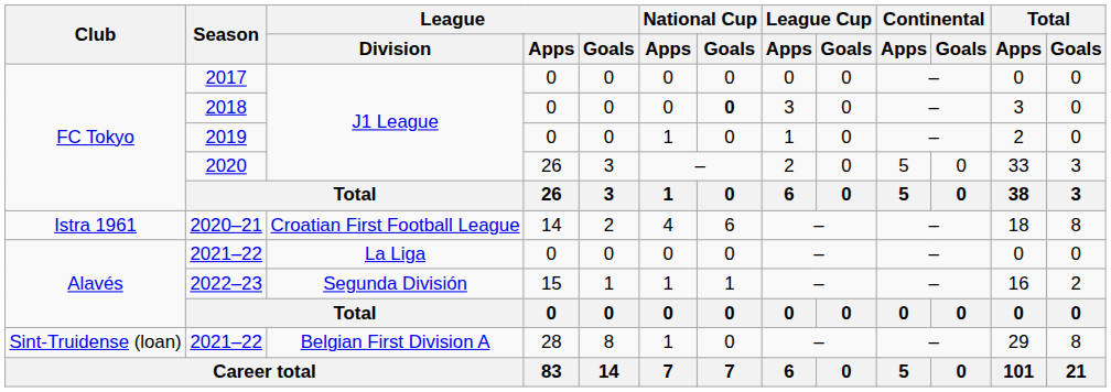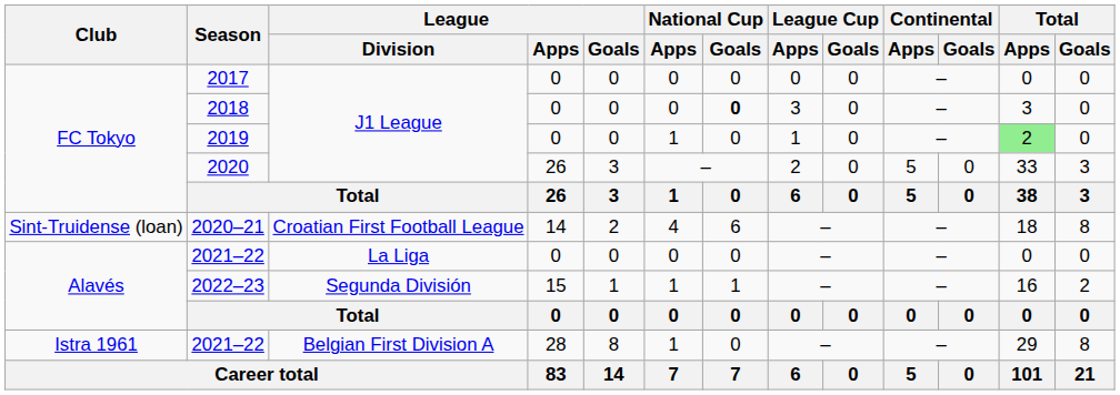2019 | Total / Apps: no background -> lightgreen background
2020–21 | Club: Istra 1961 -> Sint-Truidense (loan)
2021–22 / Belgian First Division A | Club: Sint-Truidense (loan) -> Istra 1961
